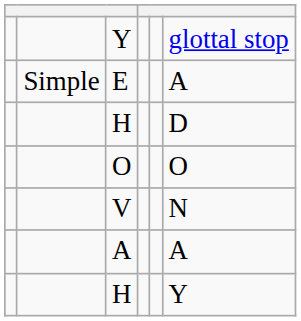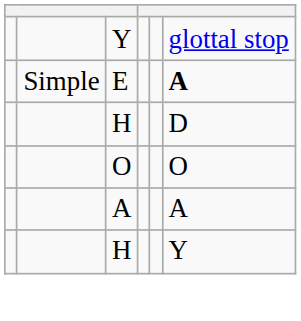E | column 6: normal -> bold
- row: V | N
